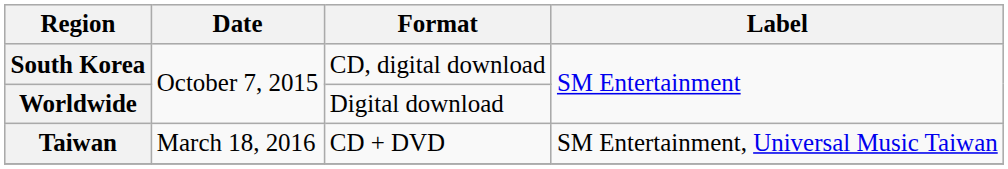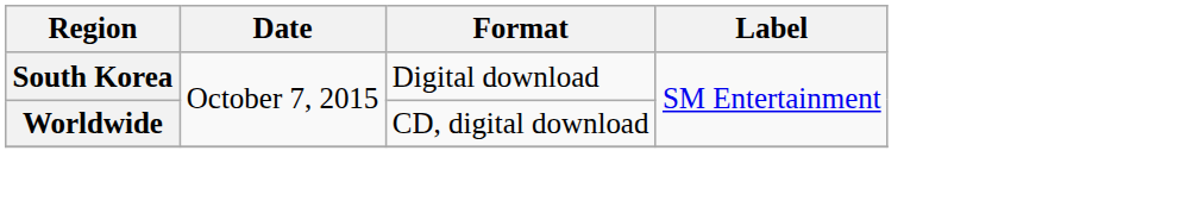South Korea | Format: CD, digital download -> Digital download
Worldwide | Format: Digital download -> CD, digital download
- row: Taiwan | March 18, 2016 | CD + DVD | SM Entertainment, Universal Music Taiwan
